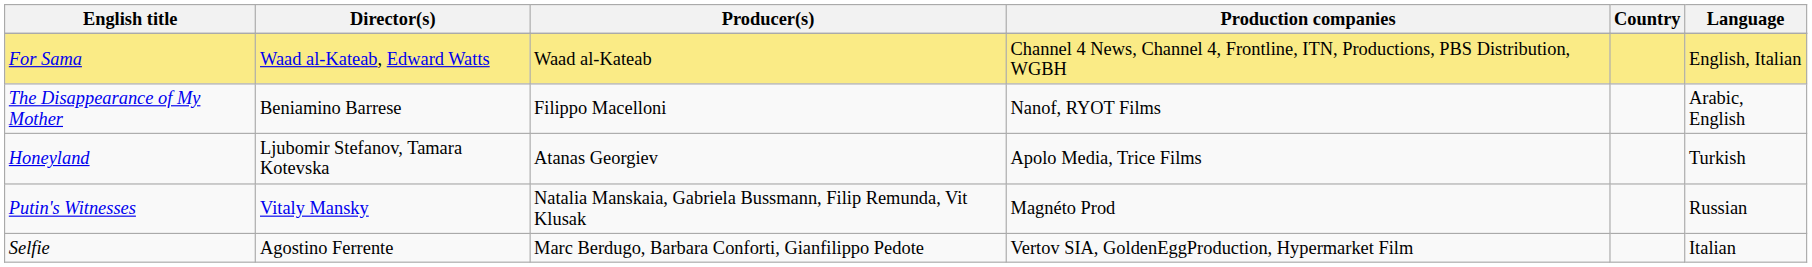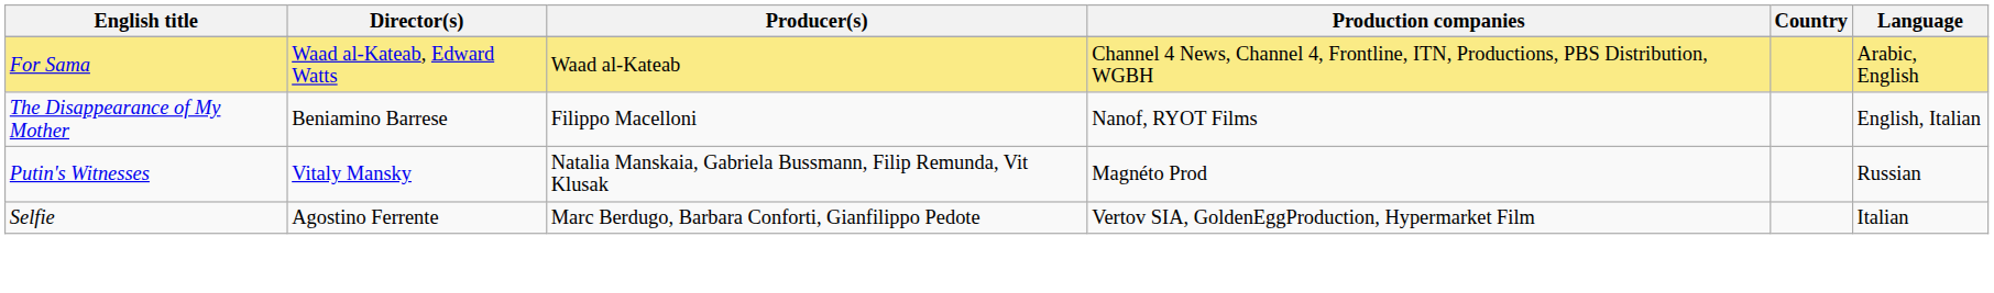For Sama | Language: English, Italian -> Arabic, English
The Disappearance of My Mother | Language: Arabic, English -> English, Italian
- row: Honeyland | Ljubomir Stefanov, Tamara Kotevska | Atanas Georgiev | Apolo Media, Trice Films | Turkish
